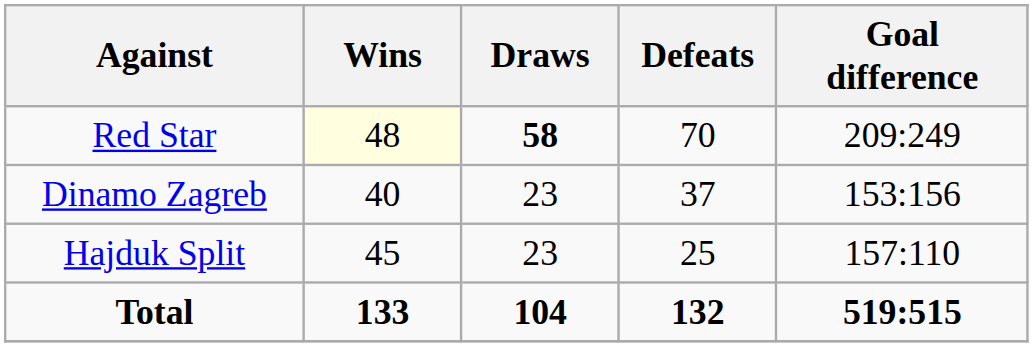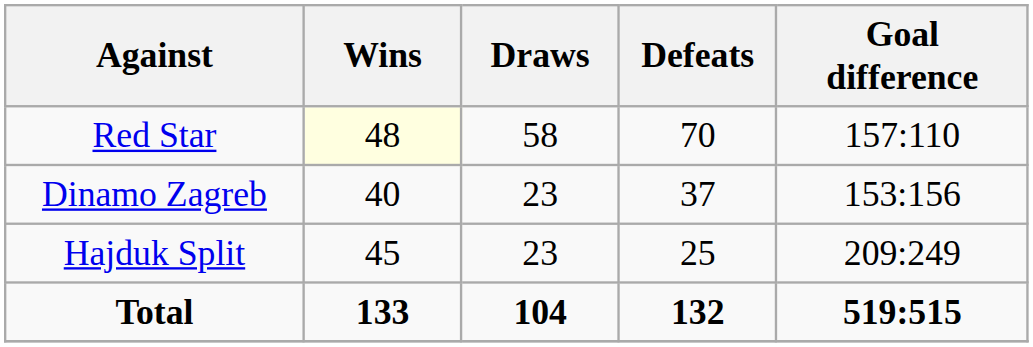Red Star | Draws: bold -> normal
Red Star | Goal difference: 209:249 -> 157:110
Hajduk Split | Goal difference: 157:110 -> 209:249
